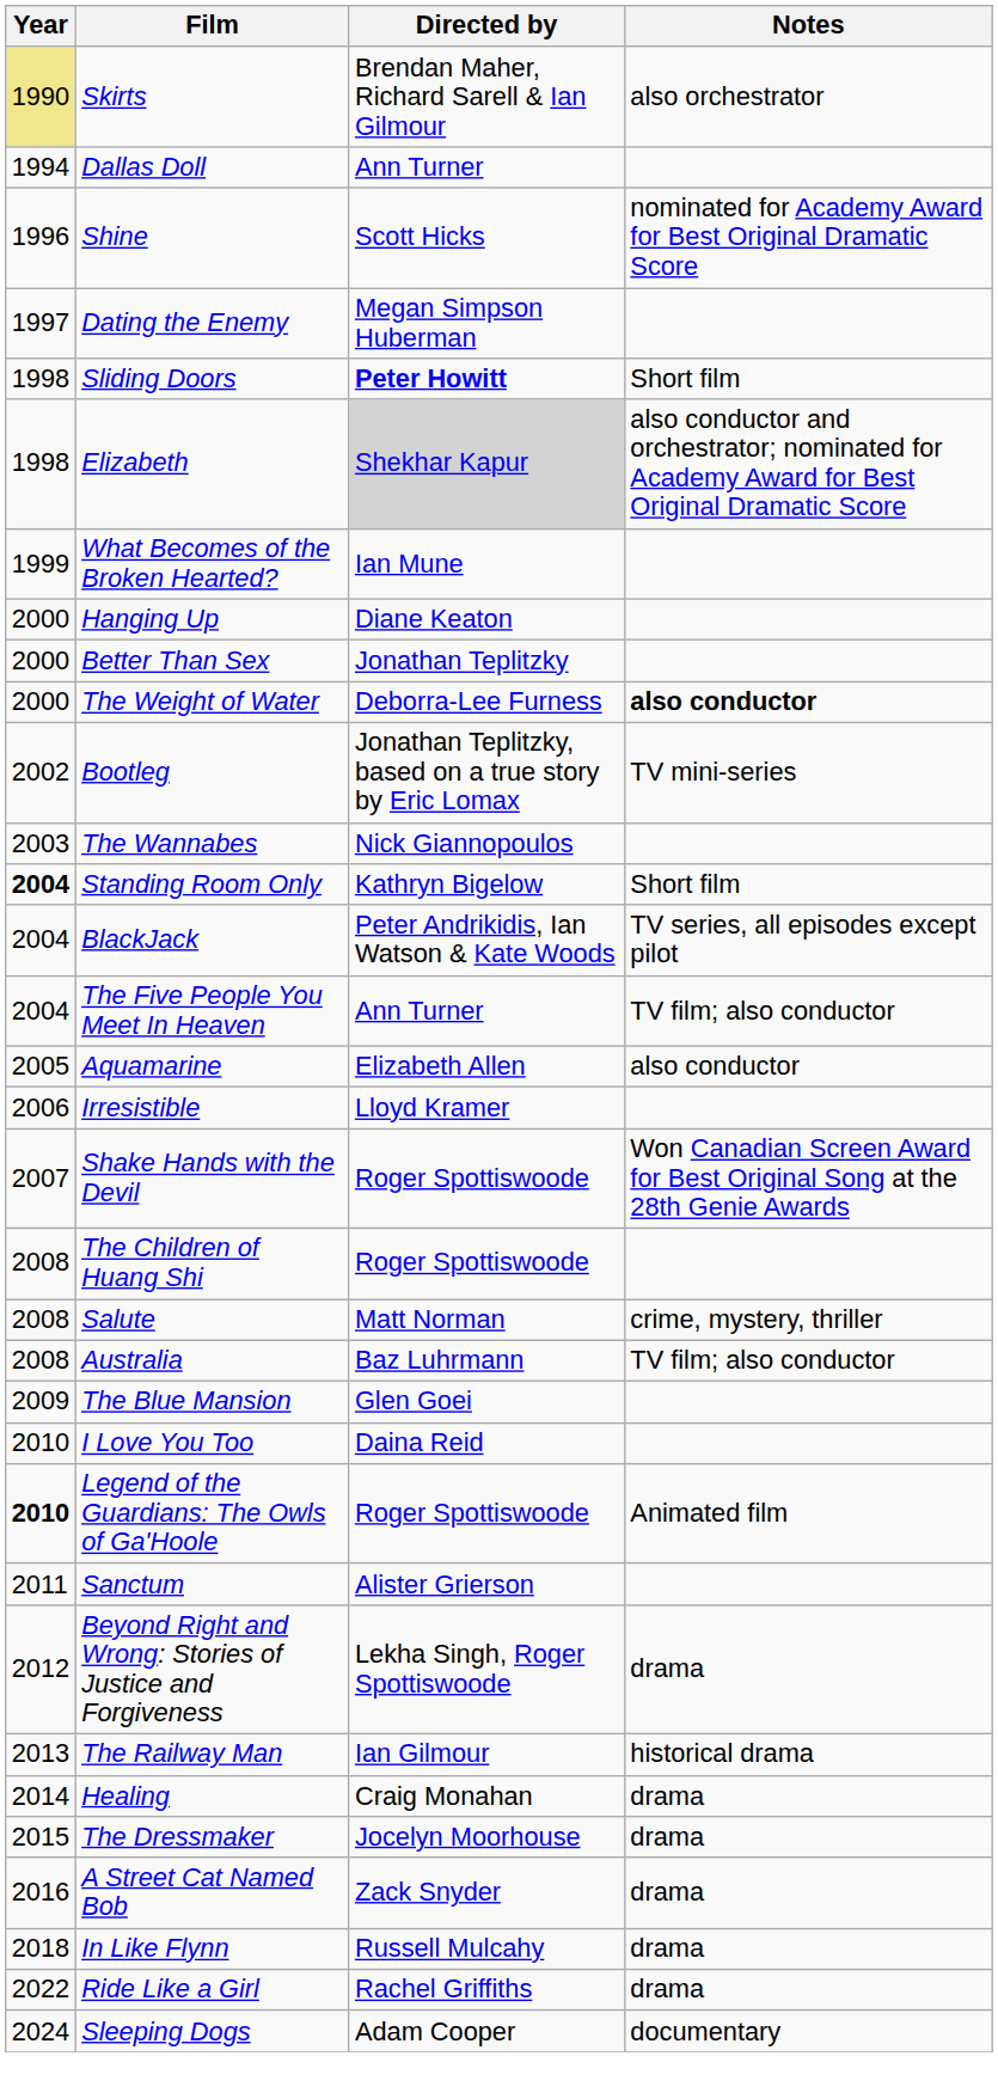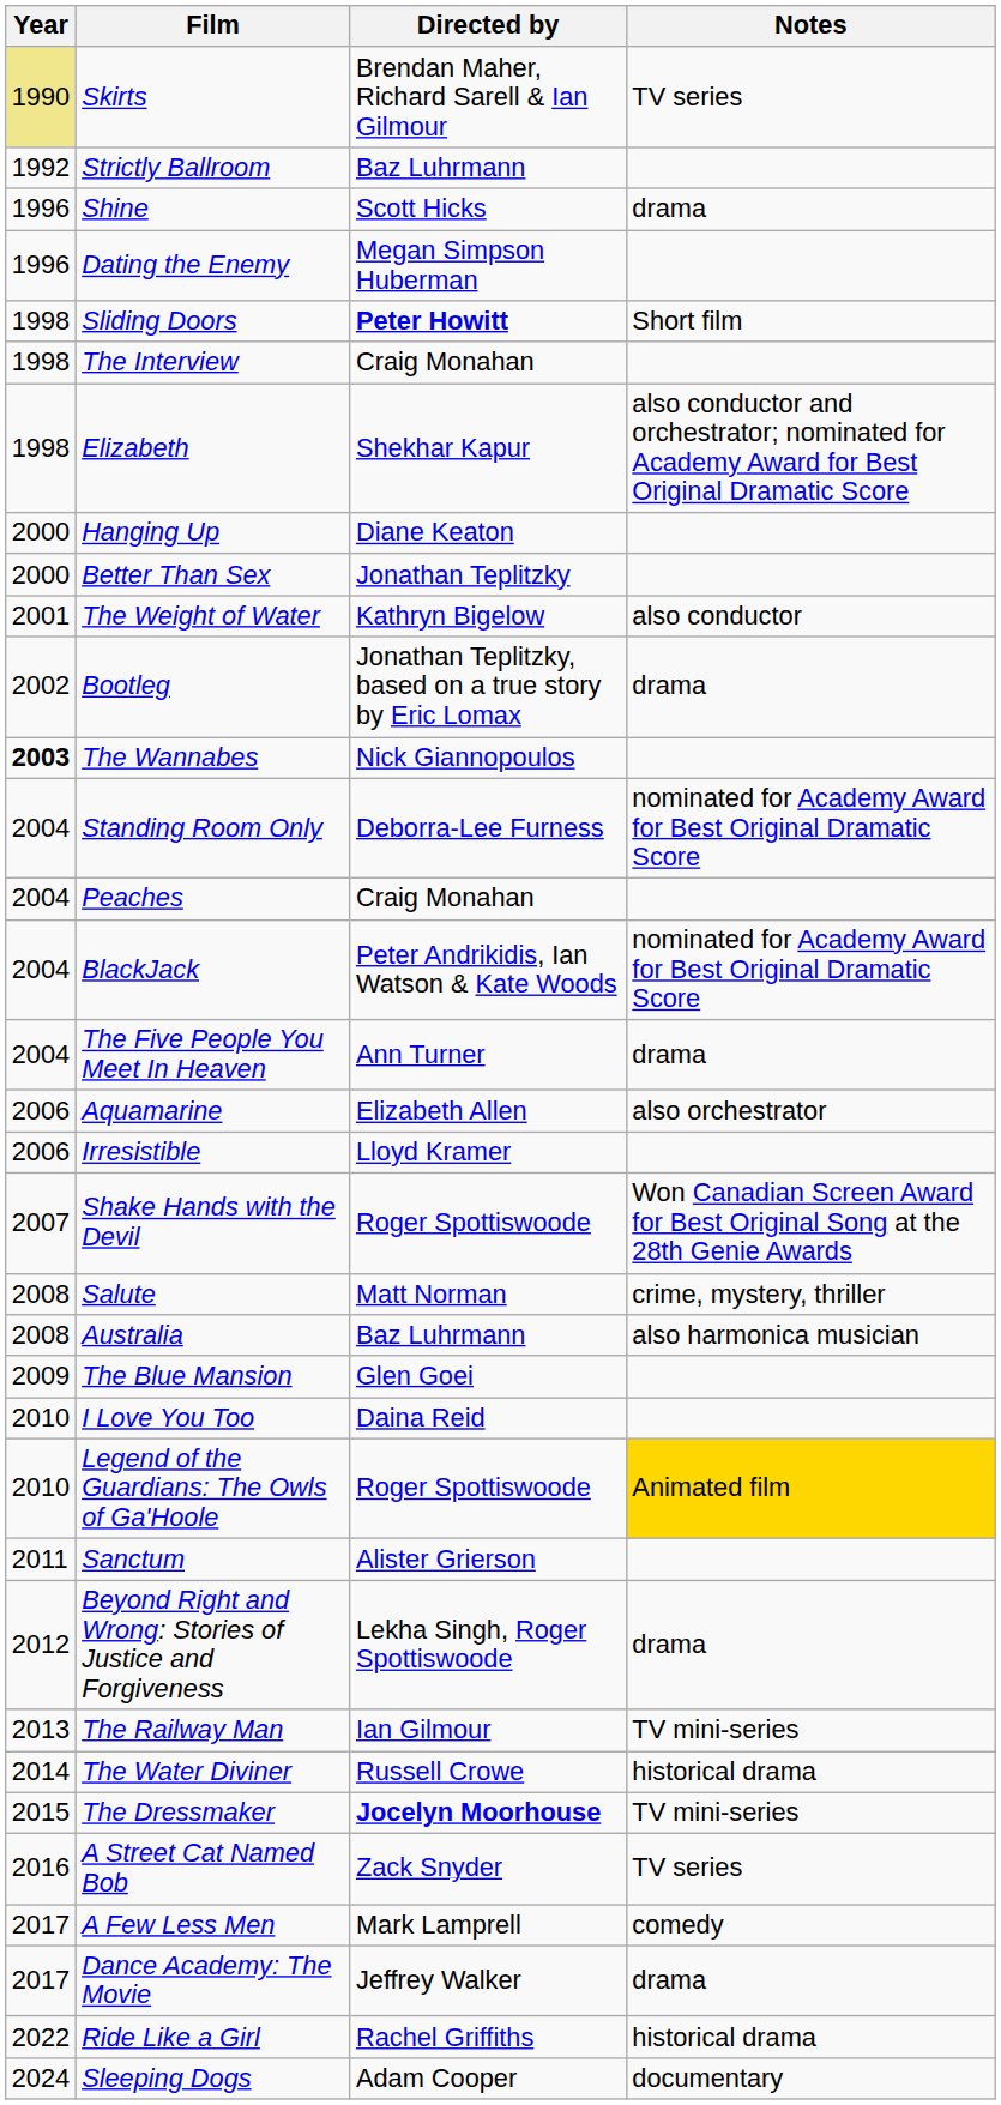Skirts | Notes: also orchestrator -> TV series
+ row: 1992 | Strictly Ballroom | Baz Luhrmann
- row: 1994 | Dallas Doll | Ann Turner
Shine | Notes: nominated for Academy Award for Best Original Dramatic Score -> drama
Dating the Enemy | Year: 1997 -> 1996
+ row: 1998 | The Interview | Craig Monahan
Elizabeth | Directed by: lightgrey background -> no background
- row: 1999 | What Becomes of the Broken Hearted? | Ian Mune
The Weight of Water | Year: 2000 -> 2001
The Weight of Water | Directed by: Deborra-Lee Furness -> Kathryn Bigelow
The Weight of Water | Notes: bold -> normal
Bootleg | Notes: TV mini-series -> drama
The Wannabes | Year: normal -> bold
Standing Room Only | Year: bold -> normal
Standing Room Only | Directed by: Kathryn Bigelow -> Deborra-Lee Furness
Standing Room Only | Notes: Short film -> nominated for Academy Award for Best Original Dramatic Score
+ row: 2004 | Peaches | Craig Monahan
BlackJack | Notes: TV series, all episodes except pilot -> nominated for Academy Award for Best Original Dramatic Score
The Five People You Meet In Heaven | Notes: TV film; also conductor -> drama
Aquamarine | Year: 2005 -> 2006
Aquamarine | Notes: also conductor -> also orchestrator
- row: 2008 | The Children of Huang Shi | Roger Spottiswoode
Australia | Notes: TV film; also conductor -> also harmonica musician
Legend of the Guardians: The Owls of Ga'Hoole | Year: bold -> normal
Legend of the Guardians: The Owls of Ga'Hoole | Notes: no background -> gold background
The Railway Man | Notes: historical drama -> TV mini-series
- row: 2014 | Healing | Craig Monahan | drama
+ row: 2014 | The Water Diviner | Russell Crowe | historical drama
The Dressmaker | Directed by: normal -> bold
The Dressmaker | Notes: drama -> TV mini-series
A Street Cat Named Bob | Notes: drama -> TV series
+ row: 2017 | A Few Less Men | Mark Lamprell | comedy
+ row: 2017 | Dance Academy: The Movie | Jeffrey Walker | drama
- row: 2018 | In Like Flynn | Russell Mulcahy | drama
Ride Like a Girl | Notes: drama -> historical drama
